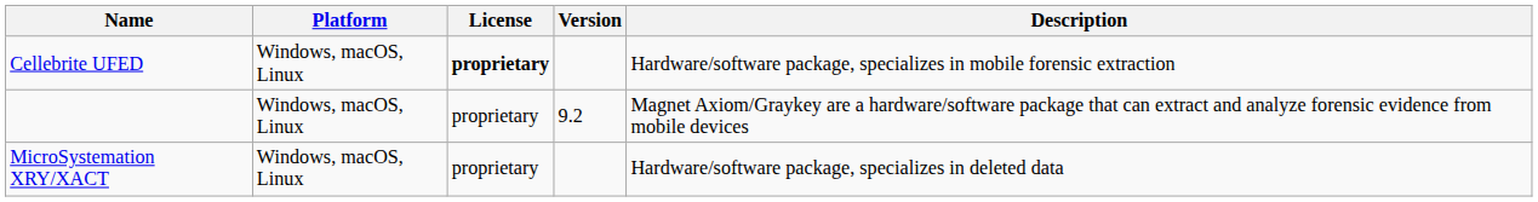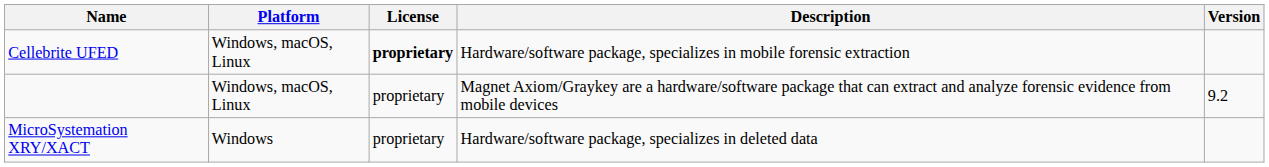columns swapped: Version <-> Description
MicroSystemation XRY/XACT | Platform: Windows, macOS, Linux -> Windows
